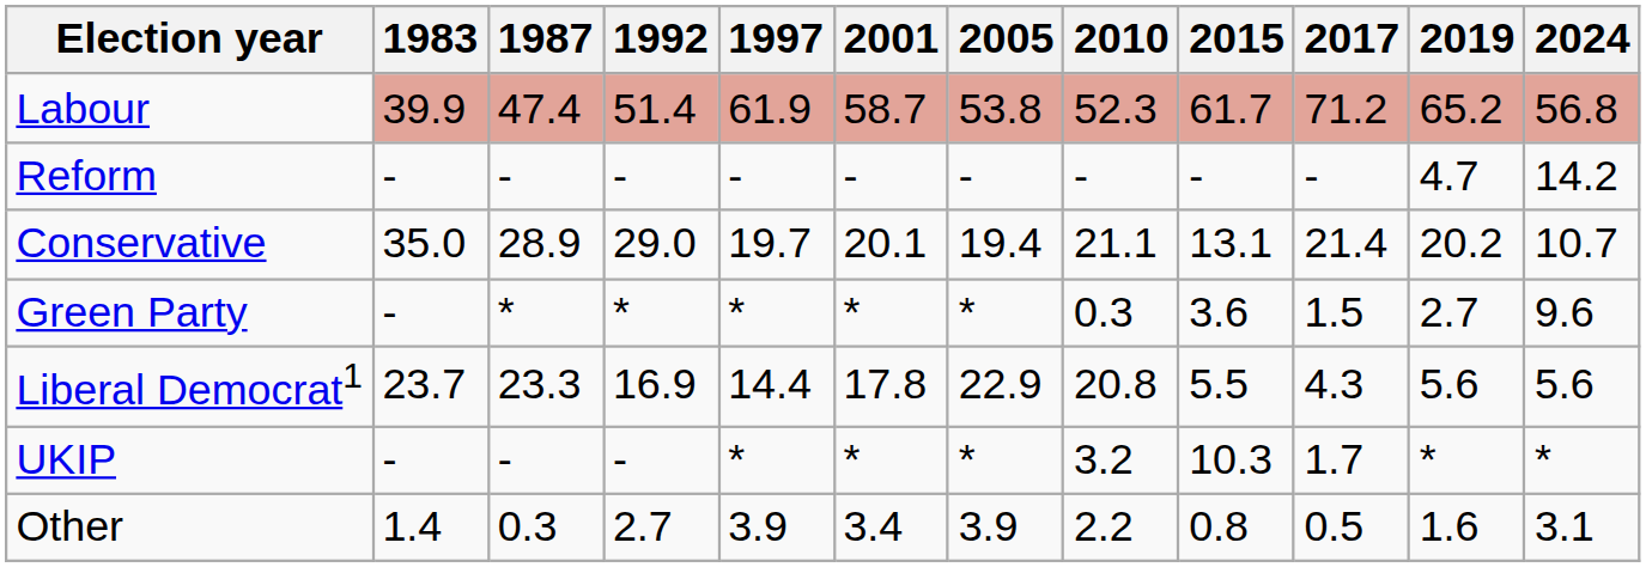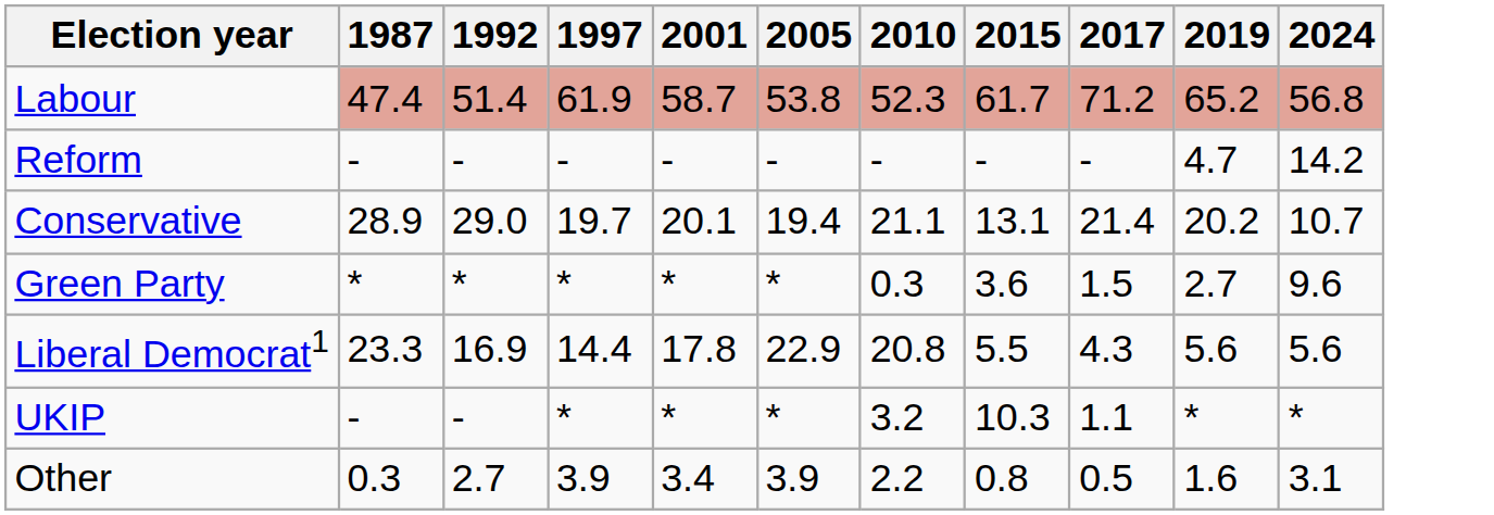- column: 1983 | 39.9 | - | 35.0 | - | 23.7 | - | 1.4
UKIP | 2017: 1.7 -> 1.1
